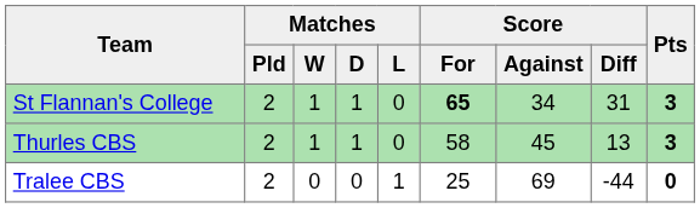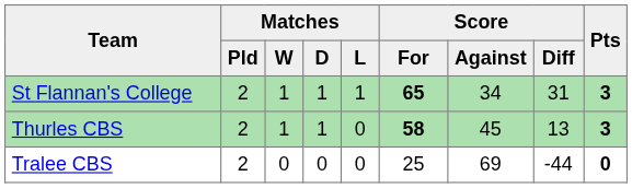St Flannan's College | Matches / L: 0 -> 1
Thurles CBS | Score / For: normal -> bold
Tralee CBS | Matches / L: 1 -> 0
